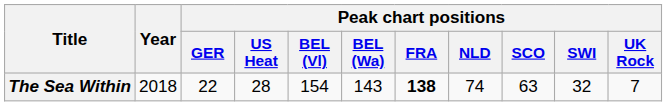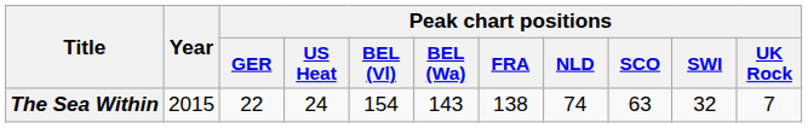The Sea Within | Year: 2018 -> 2015
The Sea Within | Peak chart positions / US Heat: 28 -> 24
The Sea Within | Peak chart positions / FRA: bold -> normal
